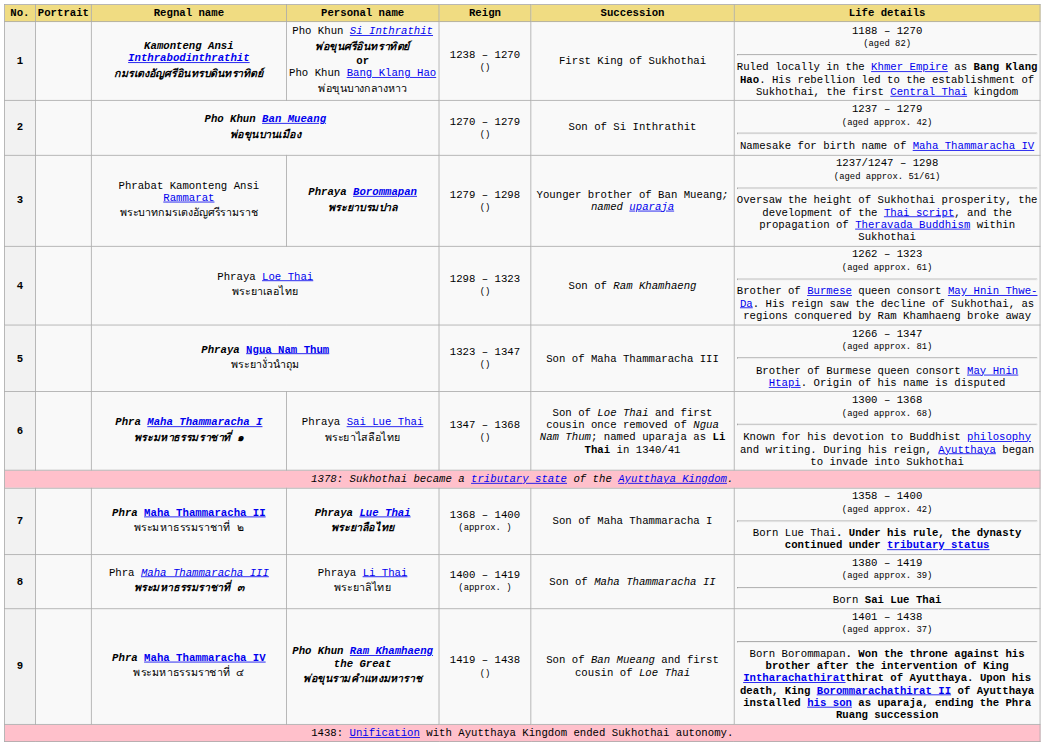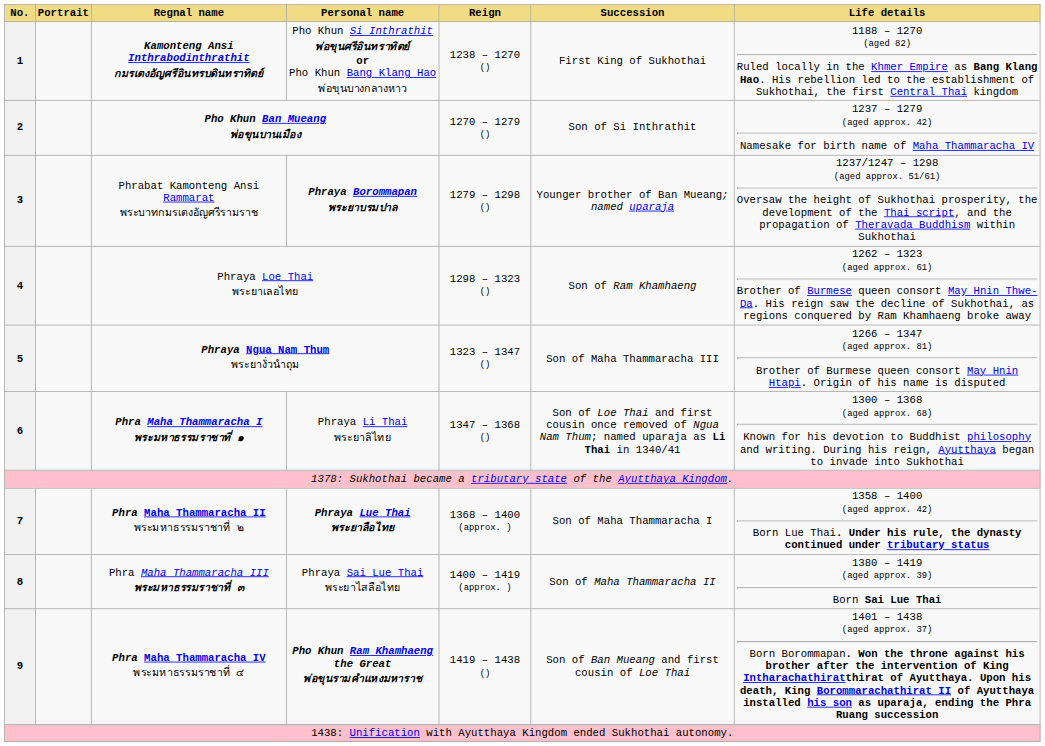Phra Maha Thammaracha I พระมหาธรรมราชาที่ ๑ | Personal name: Phraya Sai Lue Thai พระยาไสลือไทย -> Phraya Li Thai พระยาลิไทย
Phra Maha Thammaracha III พระมหาธรรมราชาที่ ๓ | Personal name: Phraya Li Thai พระยาลิไทย -> Phraya Sai Lue Thai พระยาไสลือไทย
